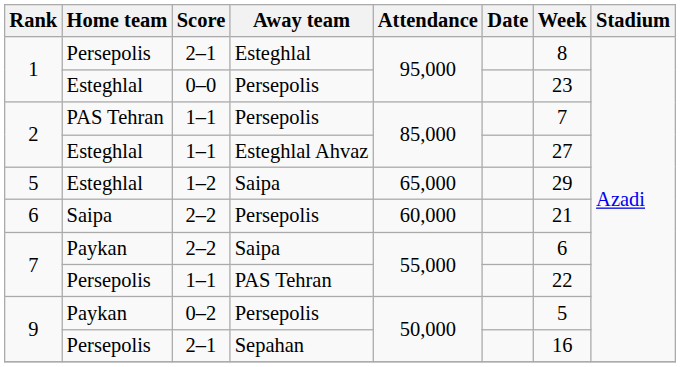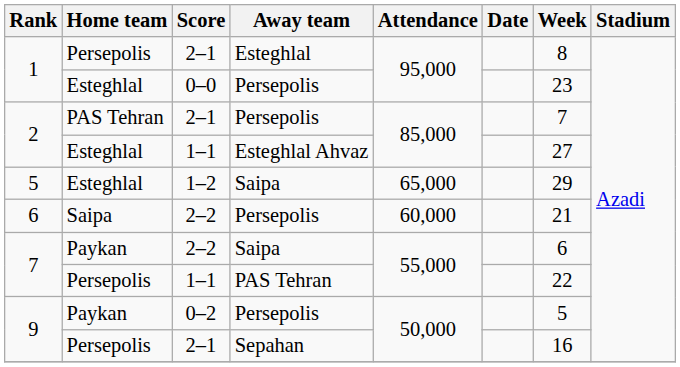2 / Persepolis | Score: 1–1 -> 2–1
